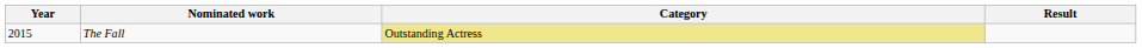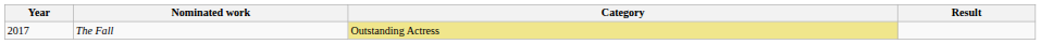The Fall | Year: 2015 -> 2017
